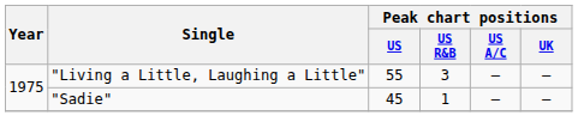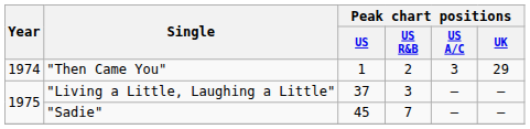+ row: 1974 | "Then Came You" | 1 | 2 | 3 | 29
"Living a Little, Laughing a Little" | Peak chart positions / US: 55 -> 37
"Sadie" | Peak chart positions / US R&B: 1 -> 7
